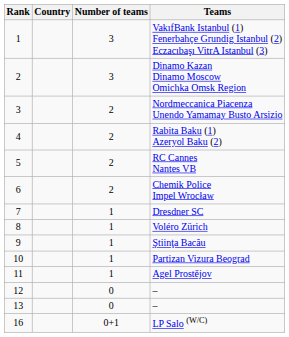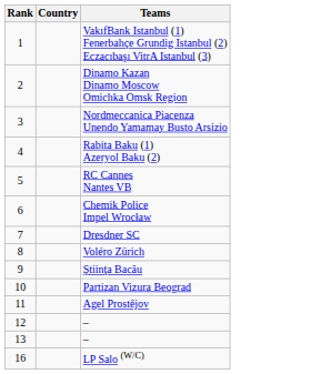- column: Number of teams | 3 | 3 | 2 | 2 | 2 | 2 | 1 | 1 | 1 | 1 | 1 | 0 | 0 | 0+1
